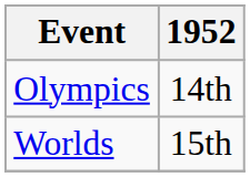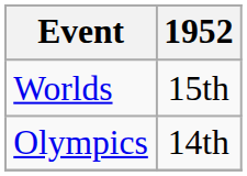rows swapped: Olympics <-> Worlds
